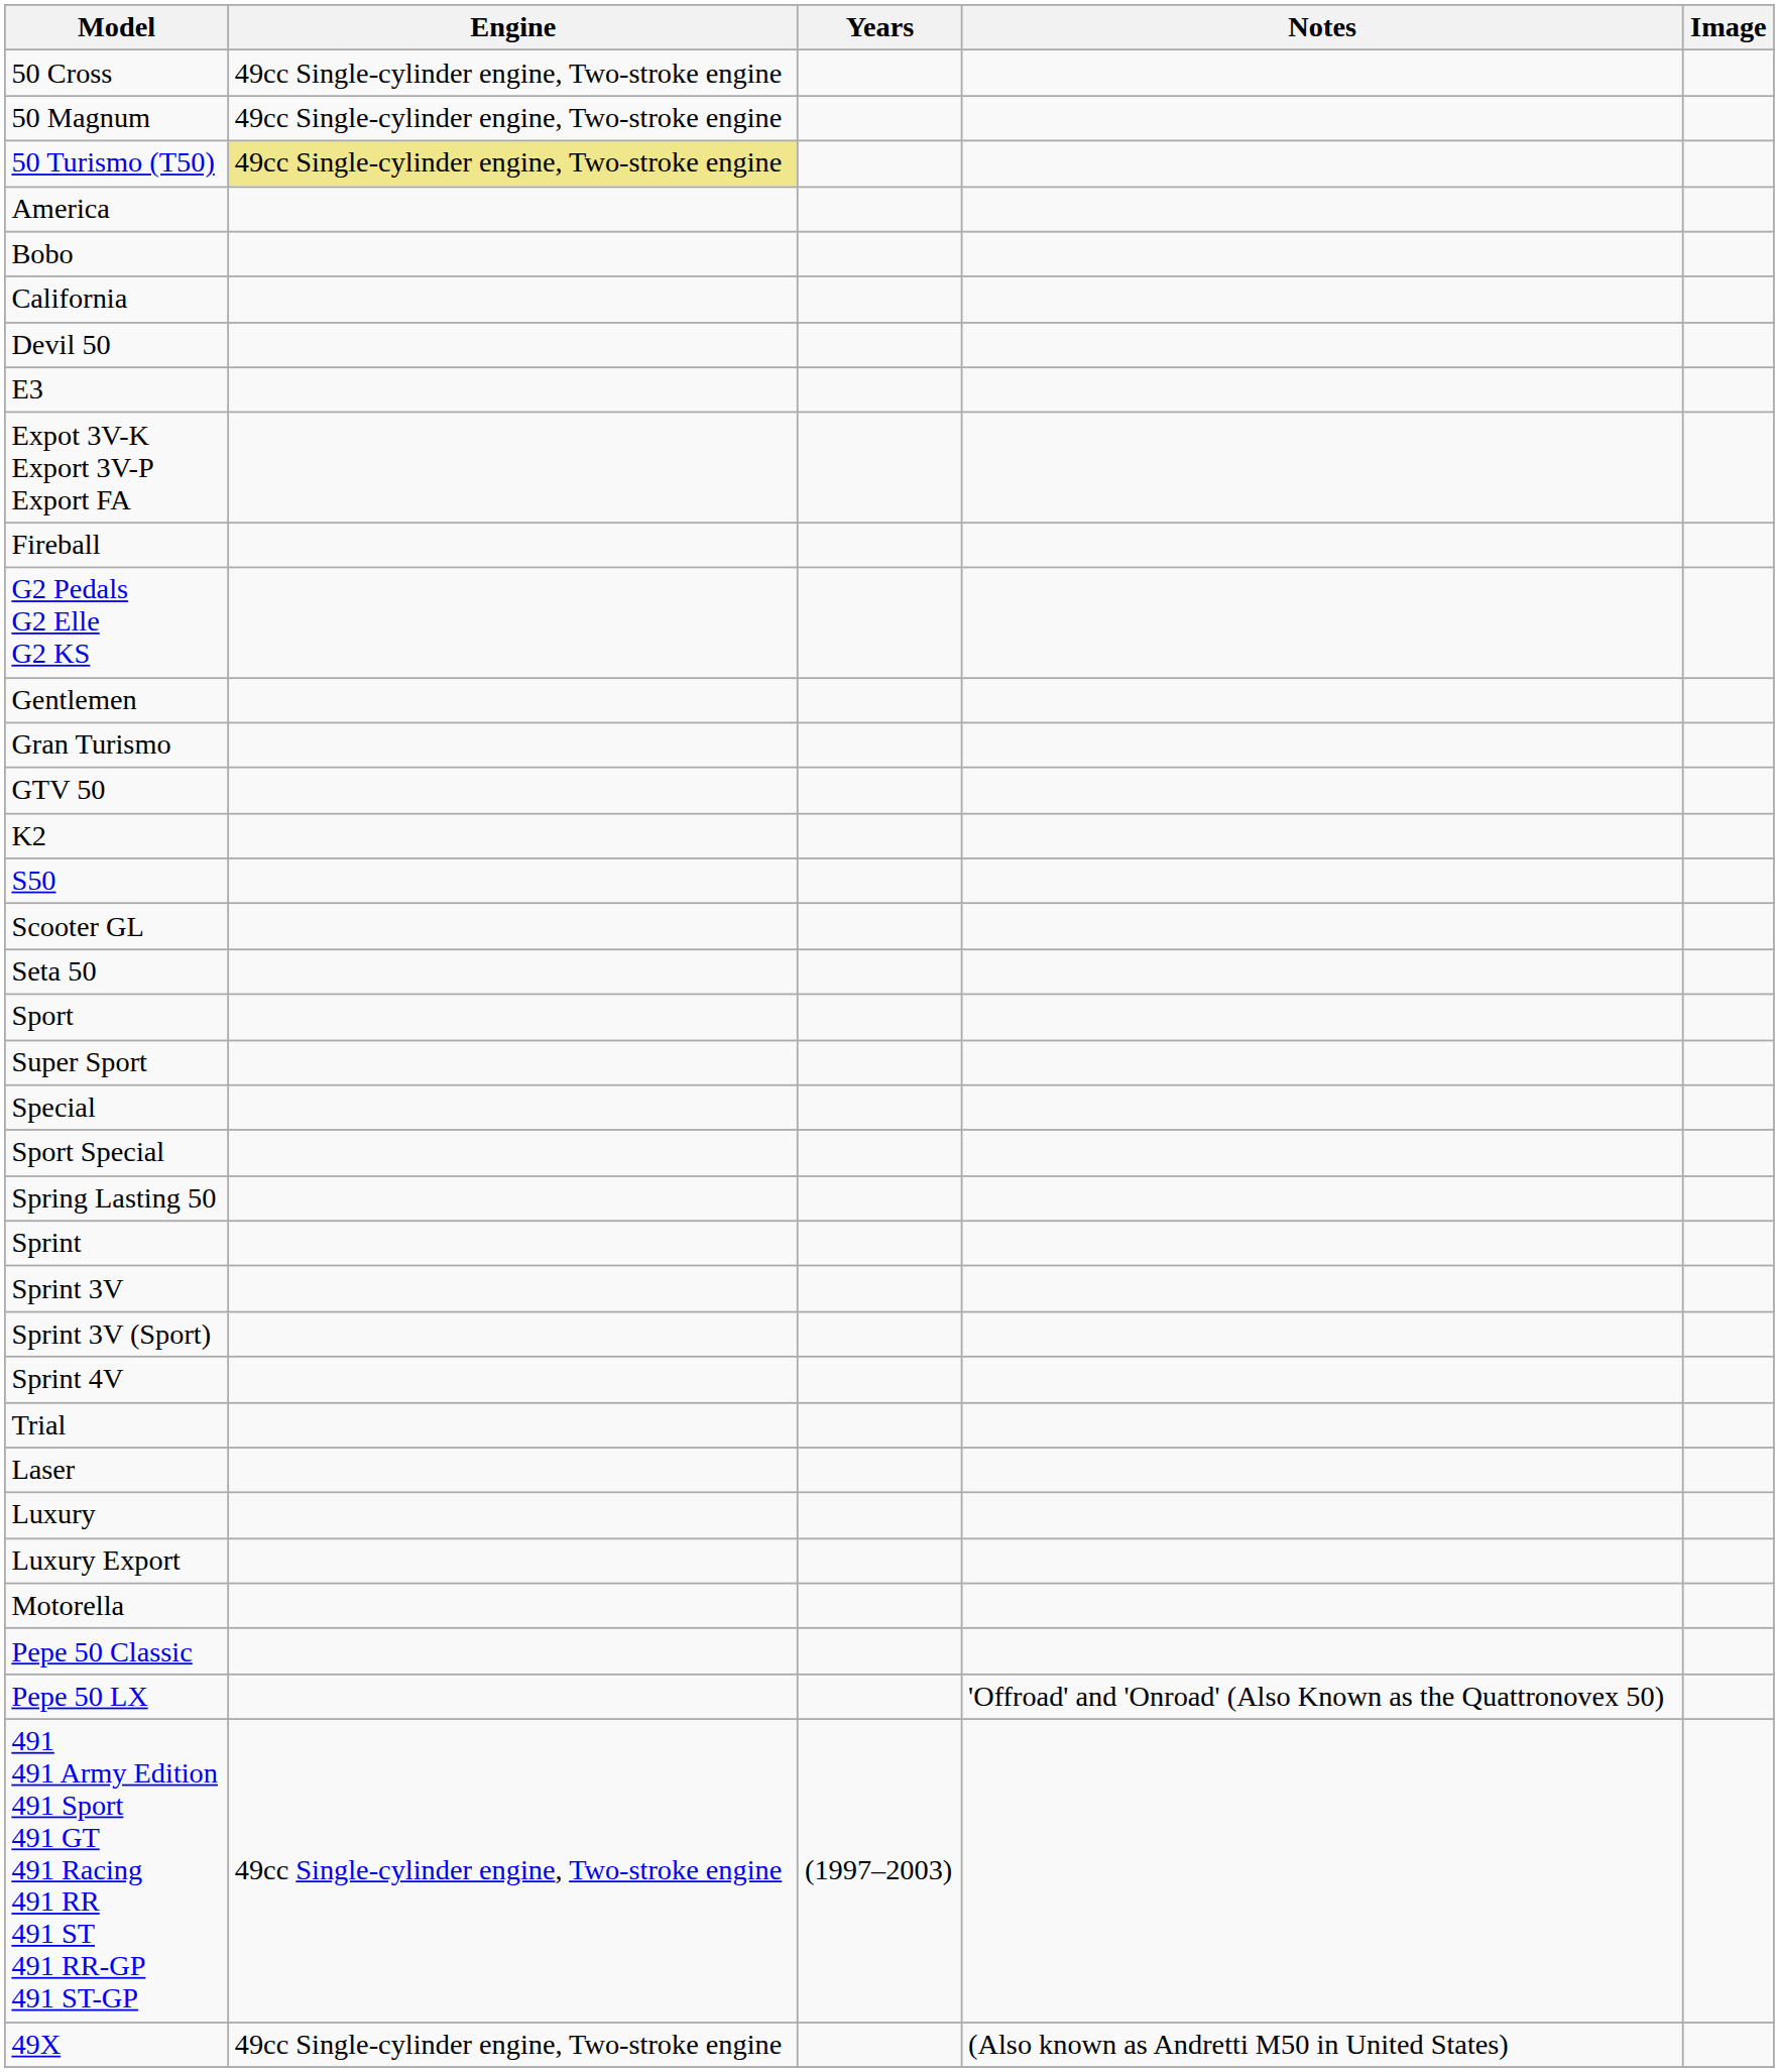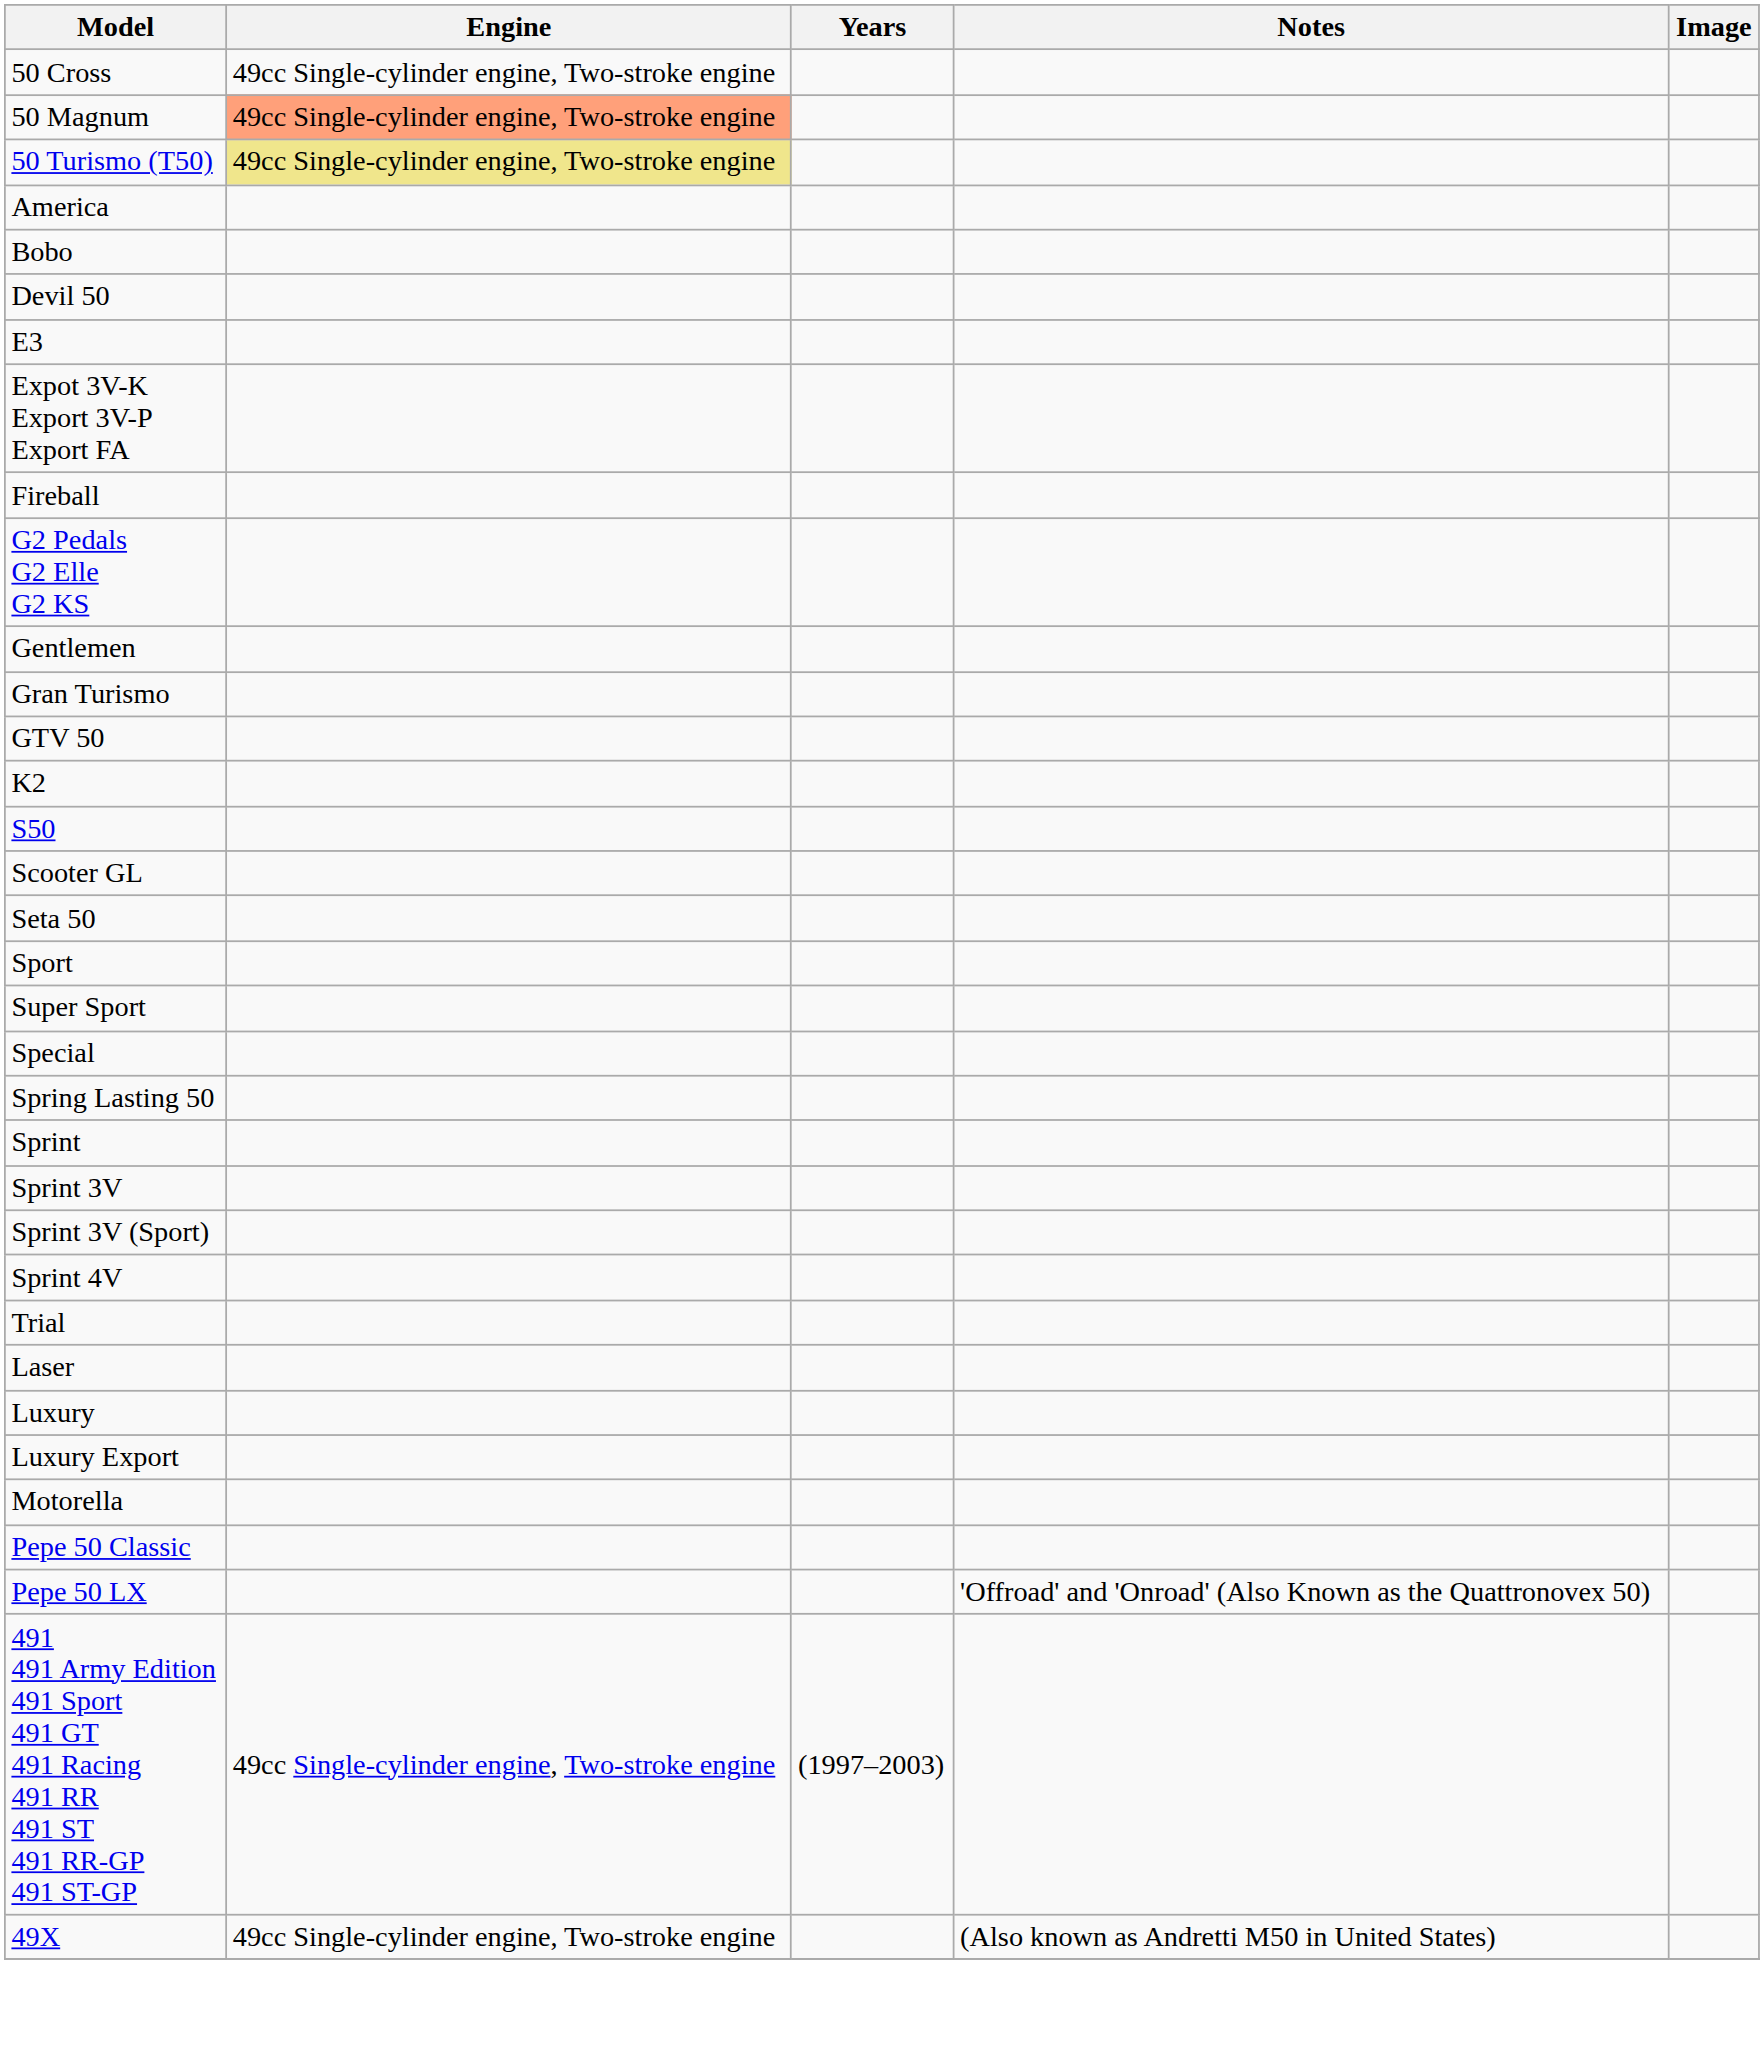50 Magnum | Engine: no background -> lightsalmon background
- row: California
- row: Sport Special
